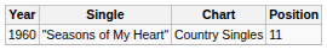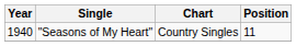"Seasons of My Heart" | Year: 1960 -> 1940
